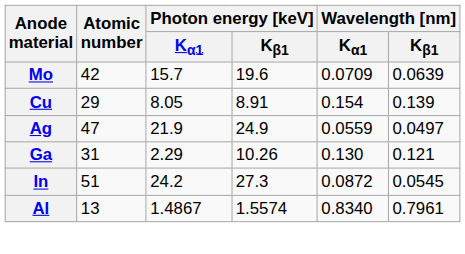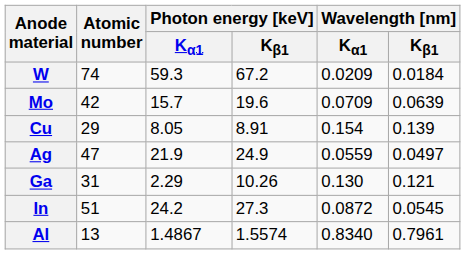+ row: W | 74 | 59.3 | 67.2 | 0.0209 | 0.0184
